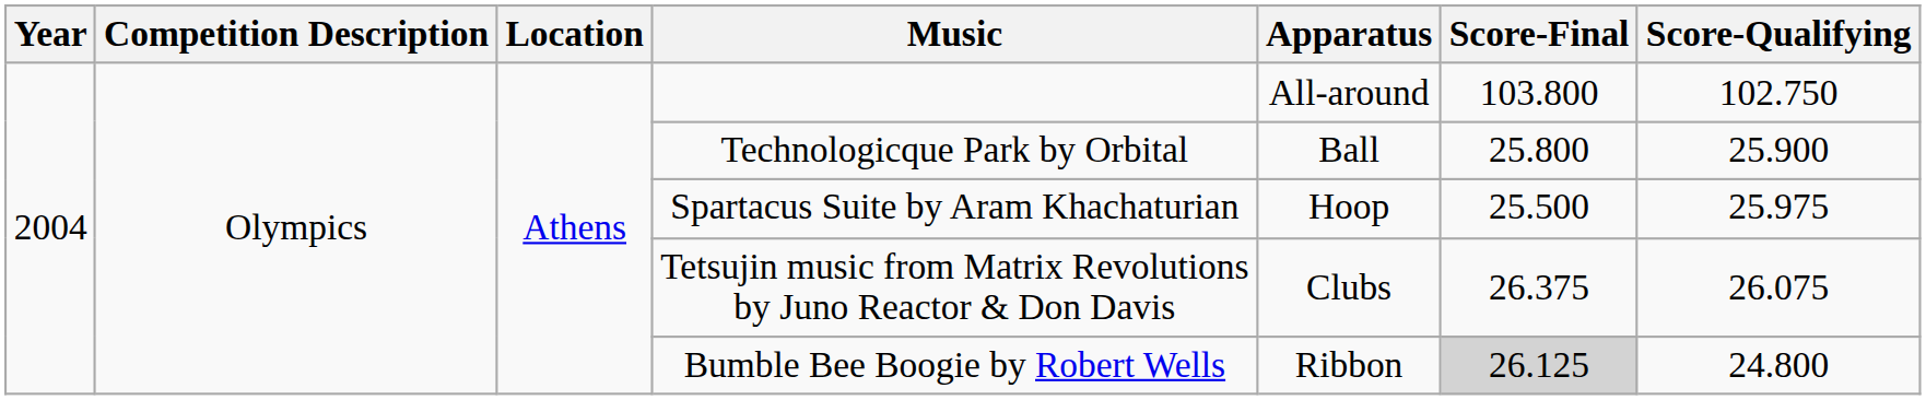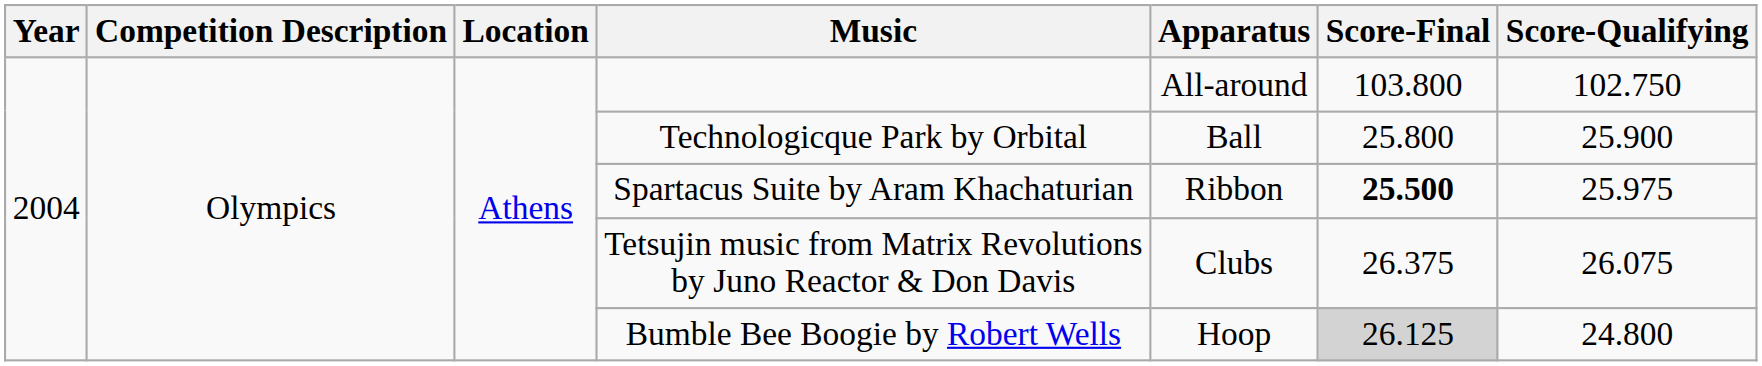Spartacus Suite by Aram Khachaturian | Apparatus: Hoop -> Ribbon
Spartacus Suite by Aram Khachaturian | Score-Final: normal -> bold
Bumble Bee Boogie by Robert Wells | Apparatus: Ribbon -> Hoop
